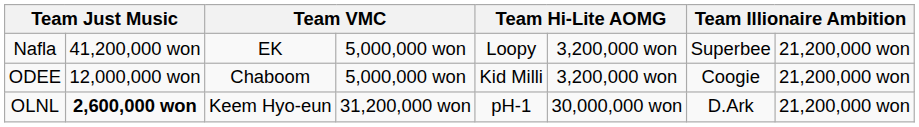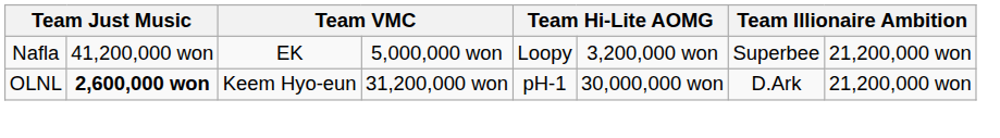- row: ODEE | 12,000,000 won | Chaboom | 5,000,000 won | Kid Milli | 3,200,000 won | Coogie | 21,200,000 won
